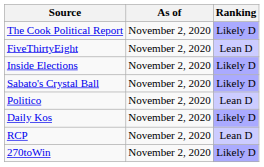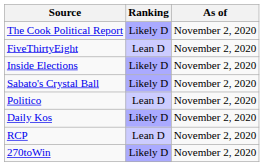columns swapped: Ranking <-> As of
